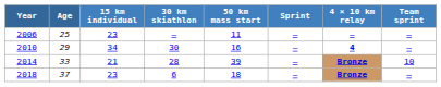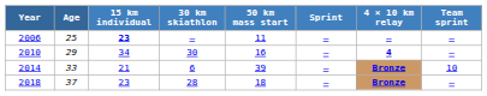2006 | 15 km individual: normal -> bold
2014 | 30 km skiathlon: 28 -> 6
2018 | 30 km skiathlon: 6 -> 28
